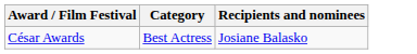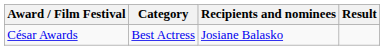+ column: Result
